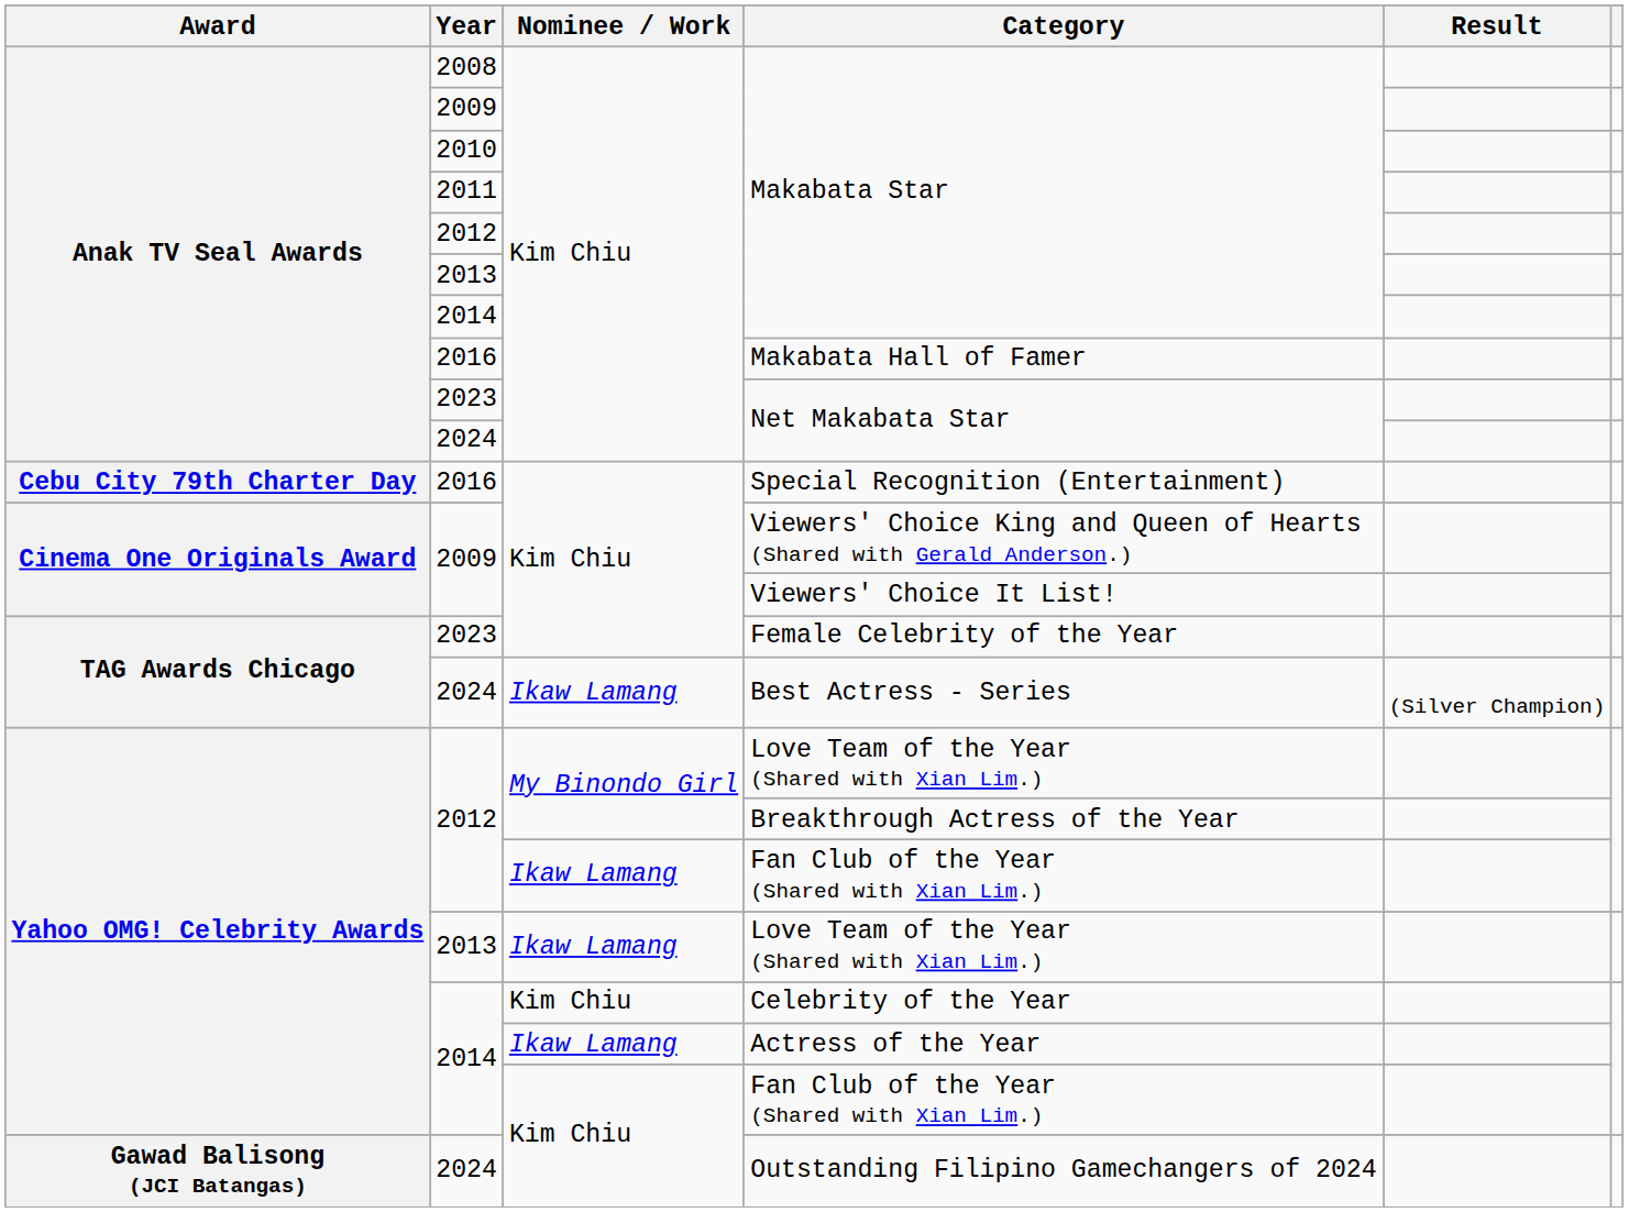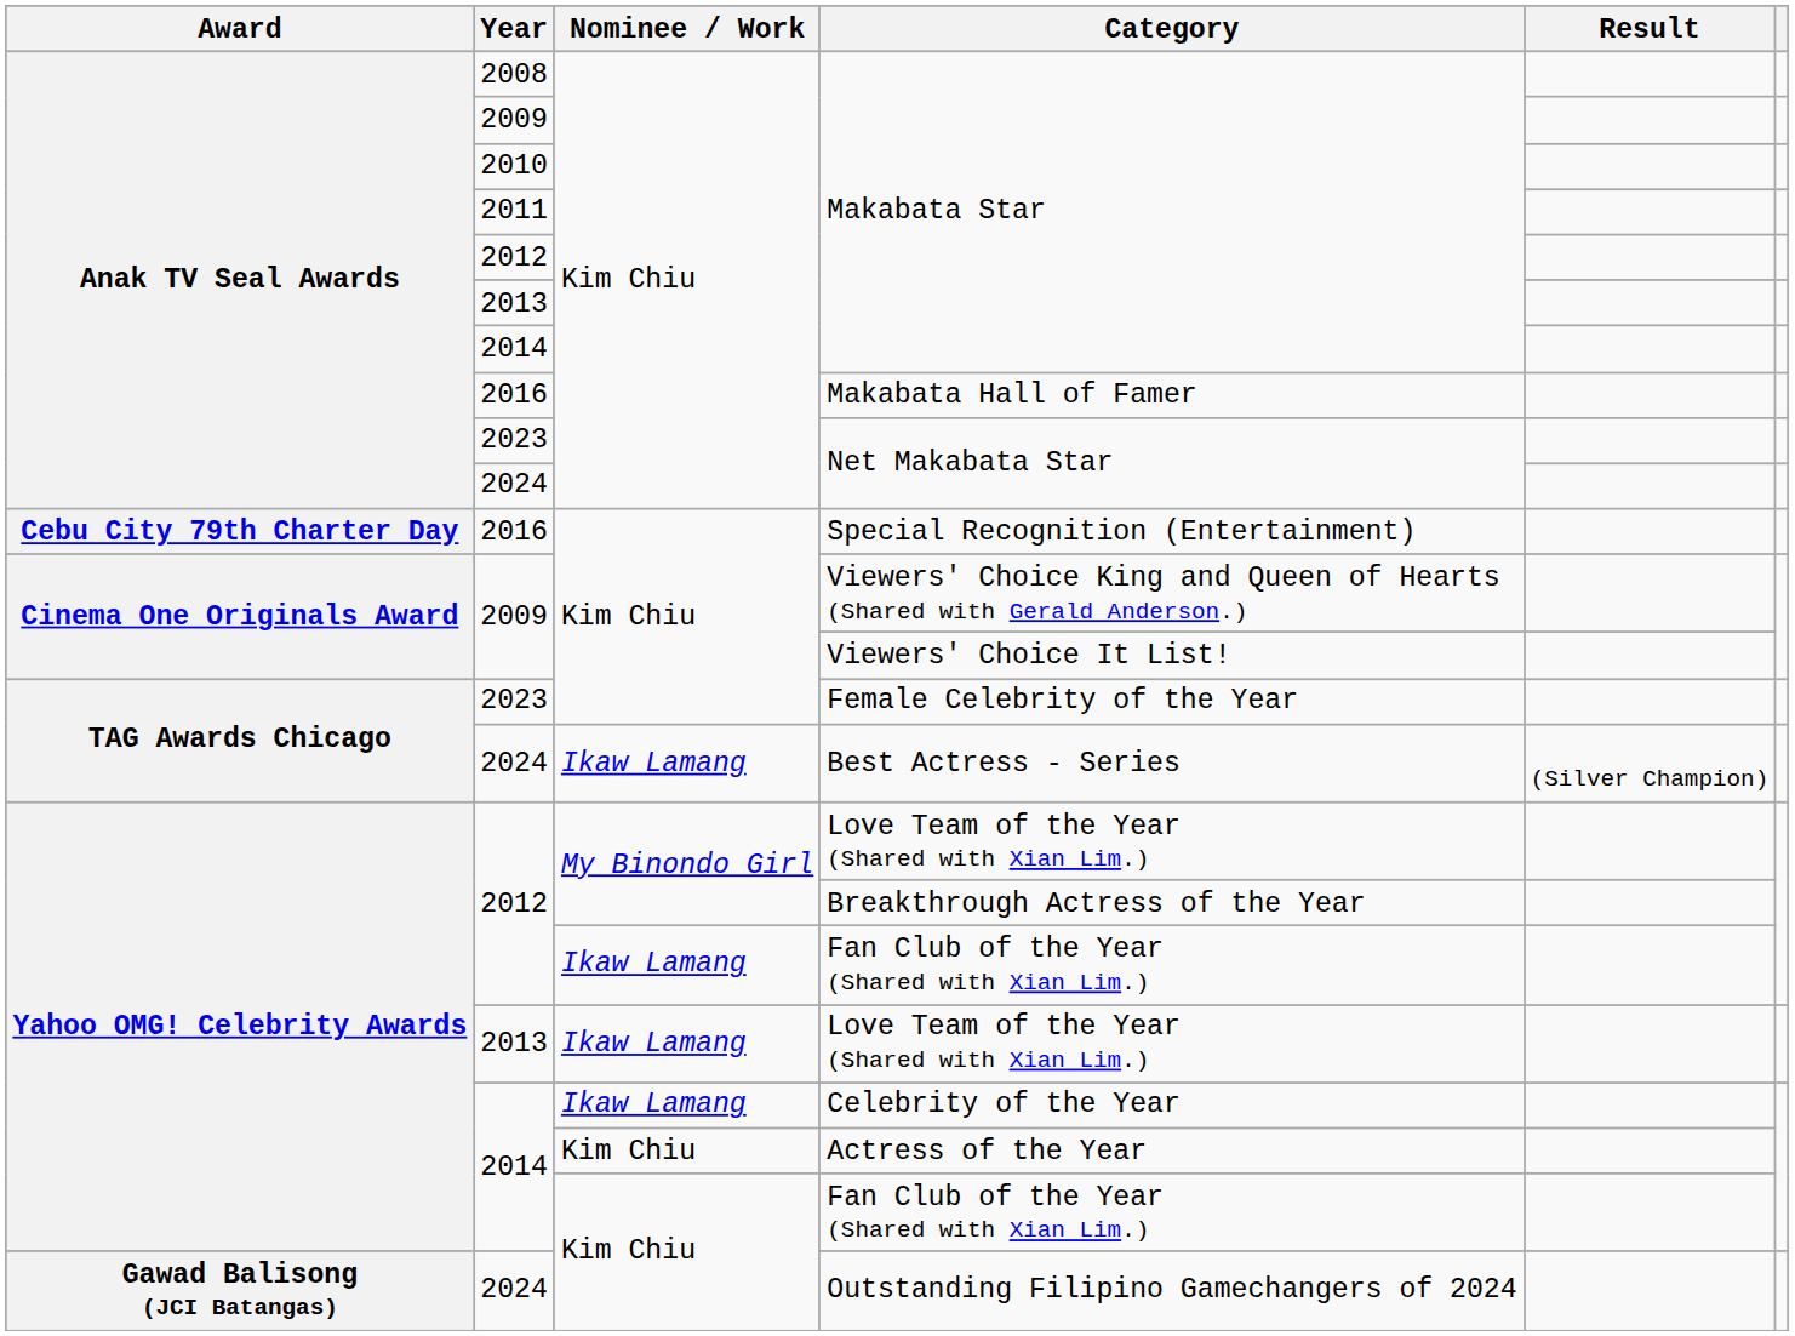Celebrity of the Year | Nominee / Work: Kim Chiu -> Ikaw Lamang
Actress of the Year | Nominee / Work: Ikaw Lamang -> Kim Chiu
